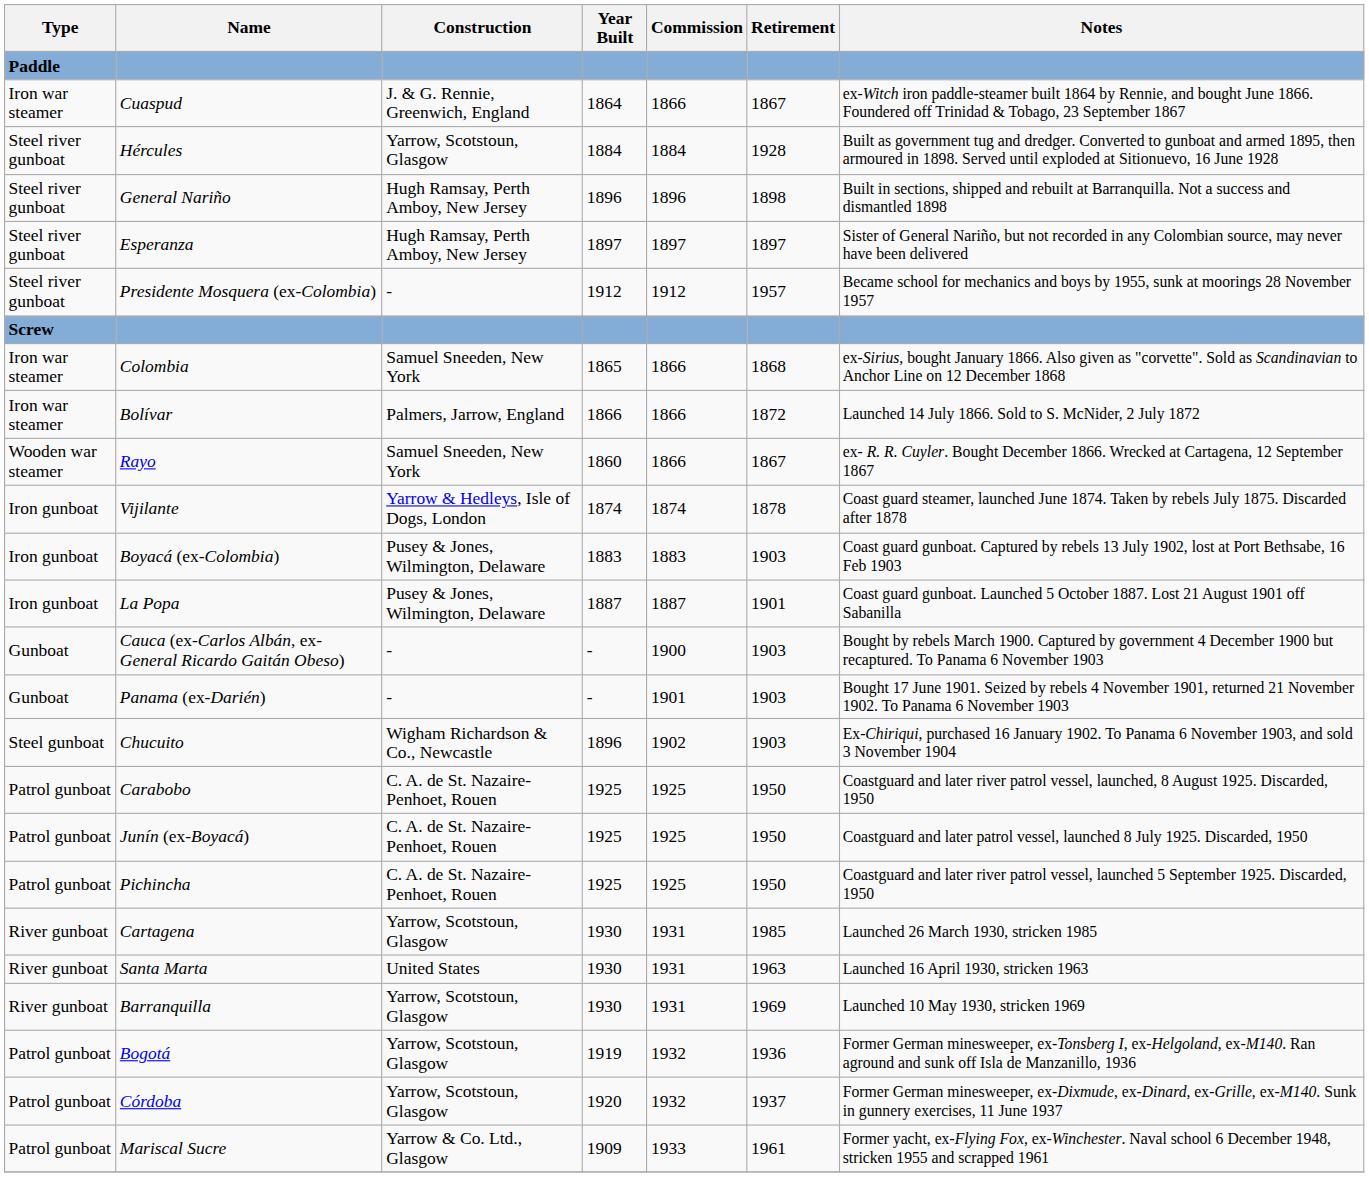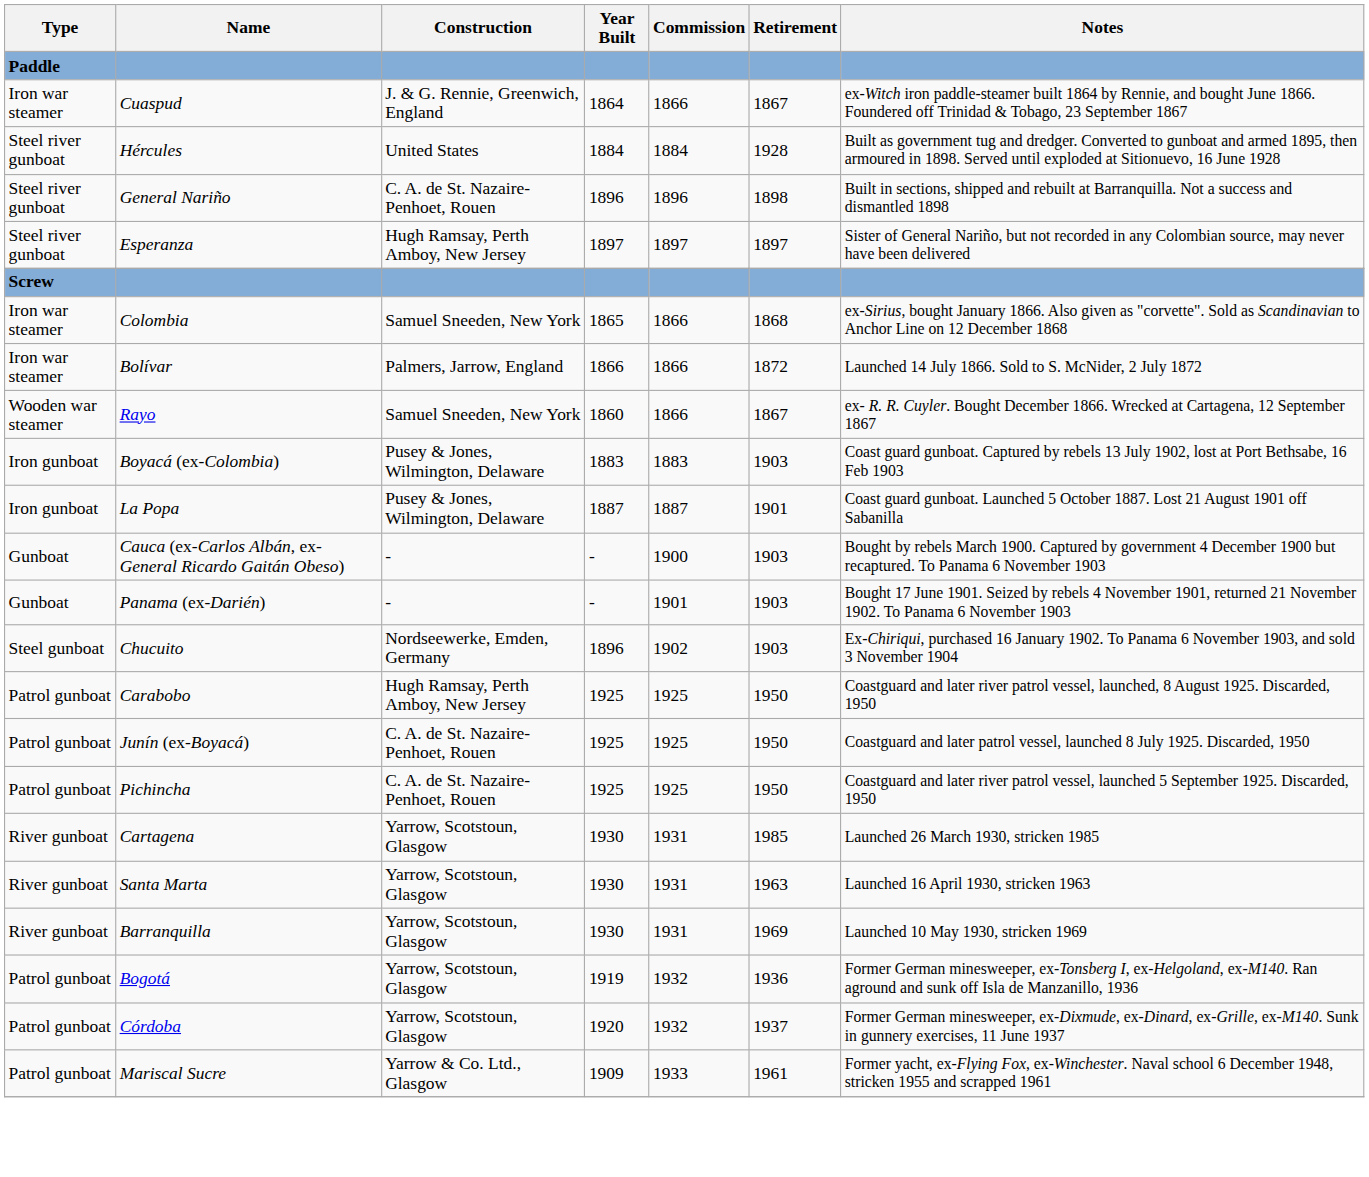Hércules | Construction: Yarrow, Scotstoun, Glasgow -> United States
General Nariño | Construction: Hugh Ramsay, Perth Amboy, New Jersey -> C. A. de St. Nazaire-Penhoet, Rouen
- row: Steel river gunboat | Presidente Mosquera (ex-Colombia) | - | 1912 | 1912 | 1957 | Became school for mechanics and boys by 1955, sunk at moorings 28 November 1957
- row: Iron gunboat | Vijilante | Yarrow & Hedleys, Isle of Dogs, London | 1874 | 1874 | 1878 | Coast guard steamer, launched June 1874. Taken by rebels July 1875. Discarded after 1878
Chucuito | Construction: Wigham Richardson & Co., Newcastle -> Nordseewerke, Emden, Germany
Carabobo | Construction: C. A. de St. Nazaire-Penhoet, Rouen -> Hugh Ramsay, Perth Amboy, New Jersey
Santa Marta | Construction: United States -> Yarrow, Scotstoun, Glasgow
